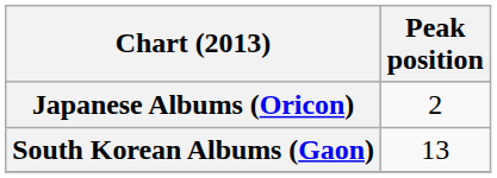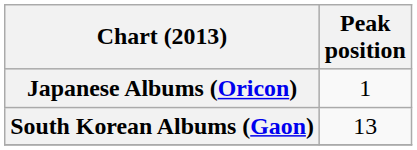Japanese Albums (Oricon) | Peak position: 2 -> 1
